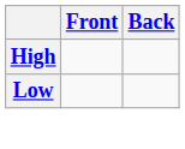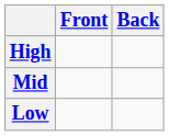+ row: Mid
